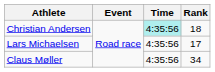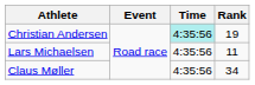Christian Andersen | Rank: 18 -> 19
Lars Michaelsen | Rank: 17 -> 11
